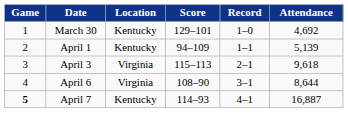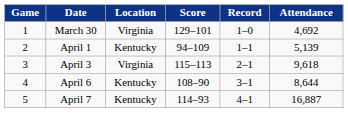March 30 | Location: Kentucky -> Virginia
April 6 | Location: Virginia -> Kentucky
April 7 | Game: bold -> normal
